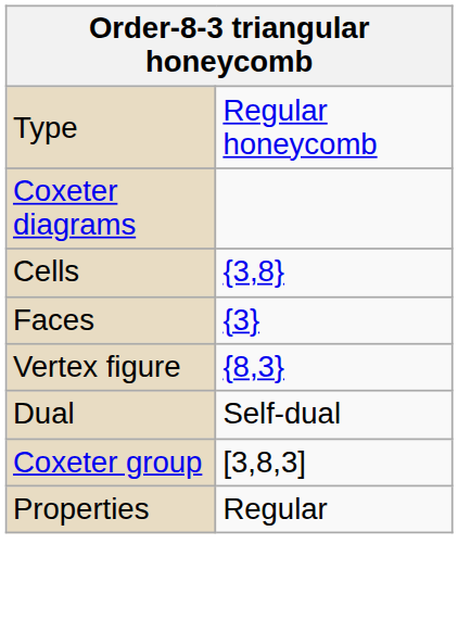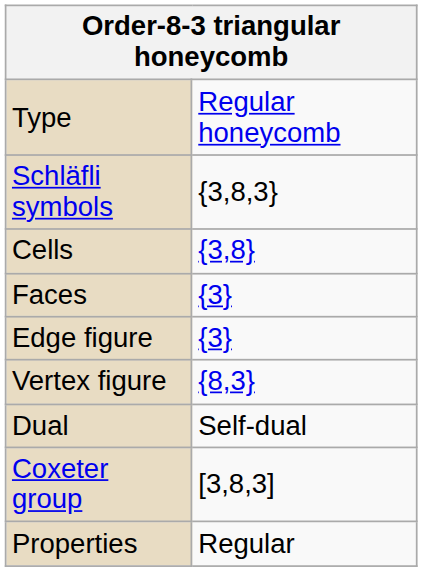+ row: Schläfli symbols | {3,8,3}
- row: Coxeter diagrams
+ row: Edge figure | {3}
